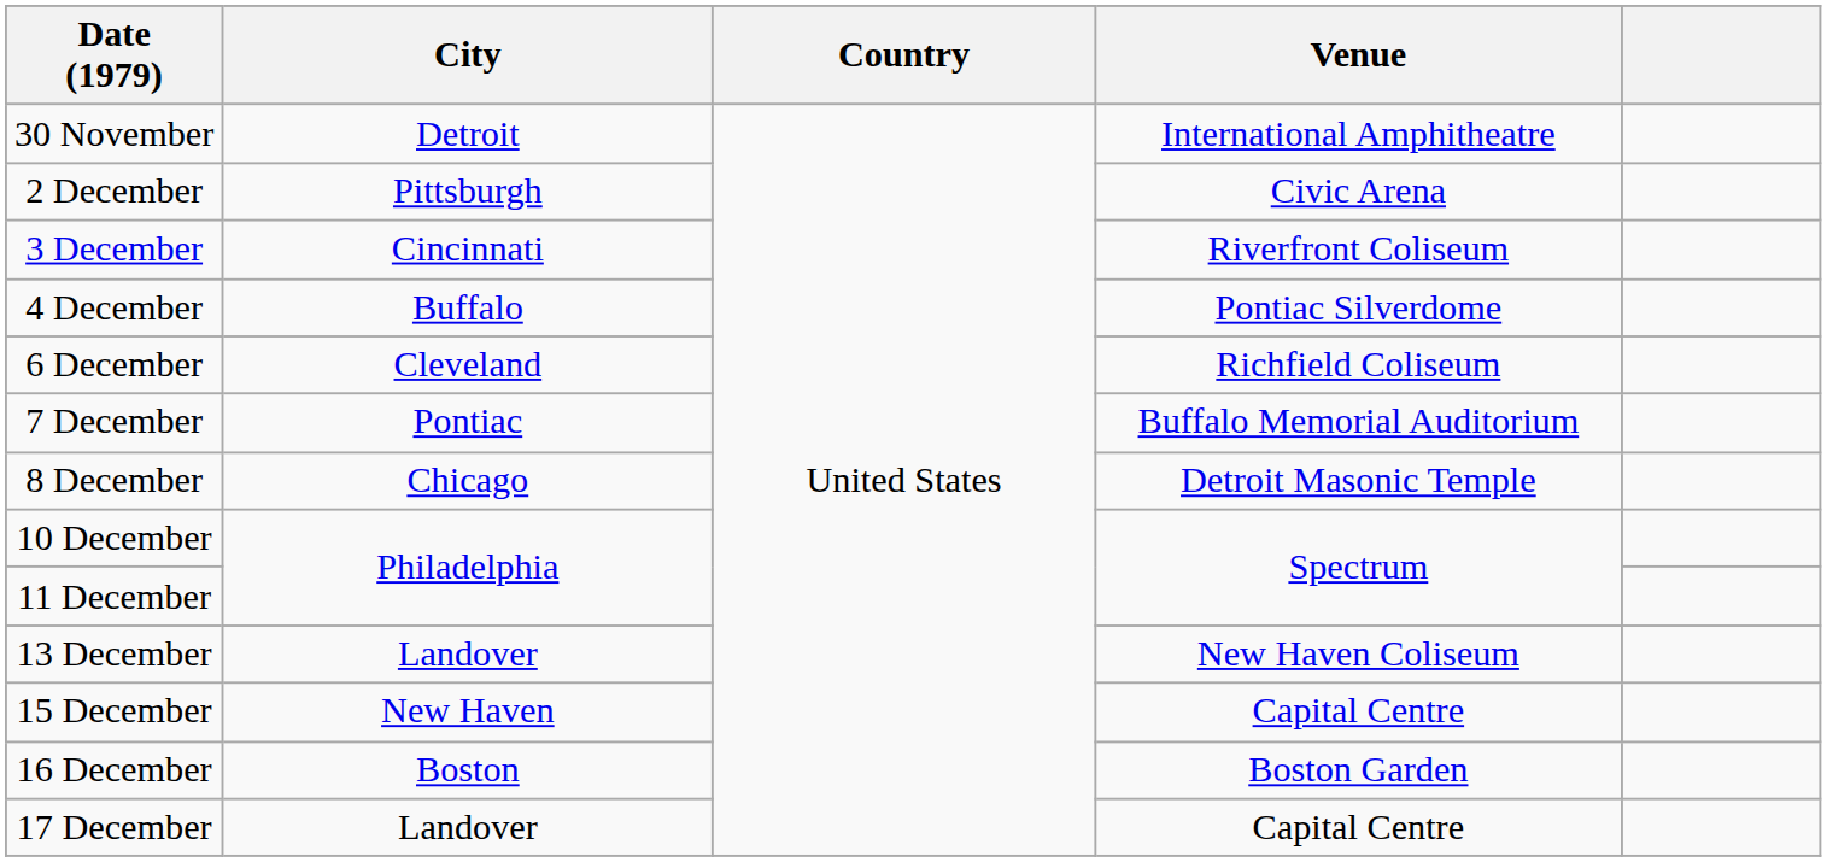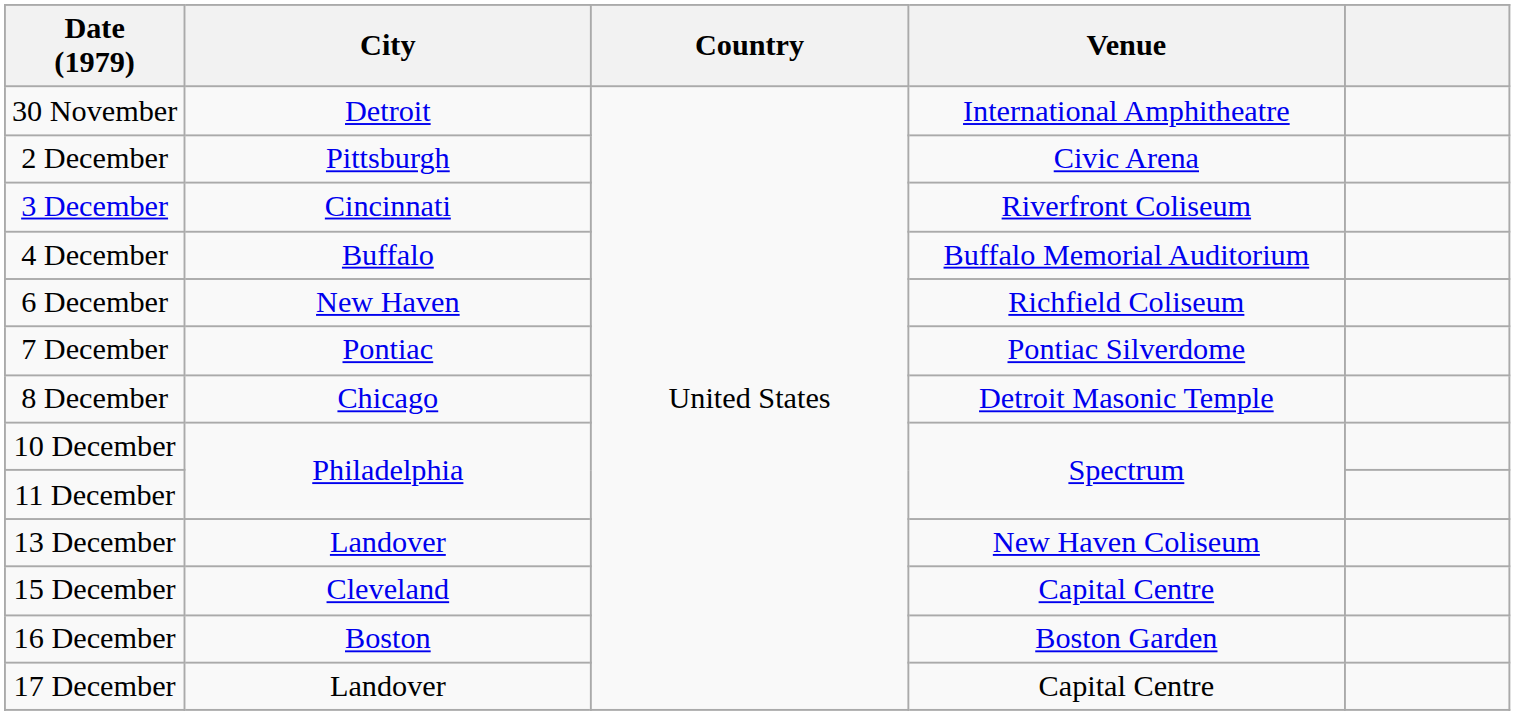4 December | Venue: Pontiac Silverdome -> Buffalo Memorial Auditorium
6 December | City: Cleveland -> New Haven
7 December | Venue: Buffalo Memorial Auditorium -> Pontiac Silverdome
15 December | City: New Haven -> Cleveland
